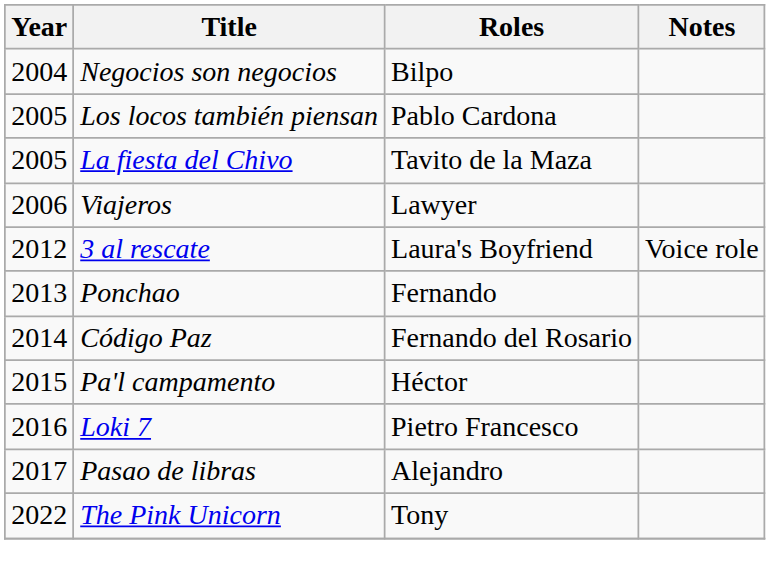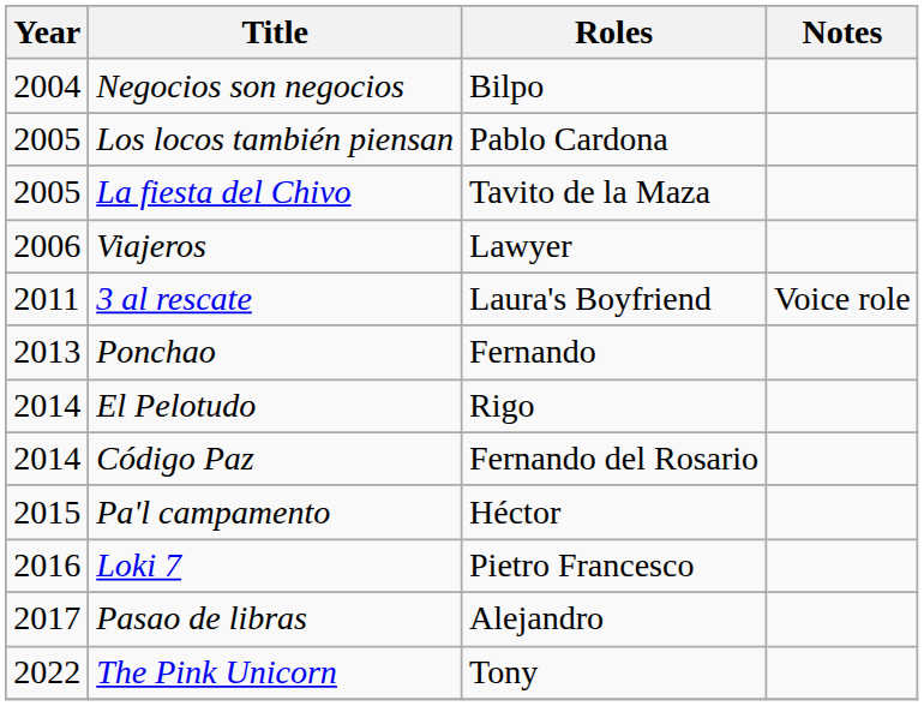3 al rescate | Year: 2012 -> 2011
+ row: 2014 | El Pelotudo | Rigo
